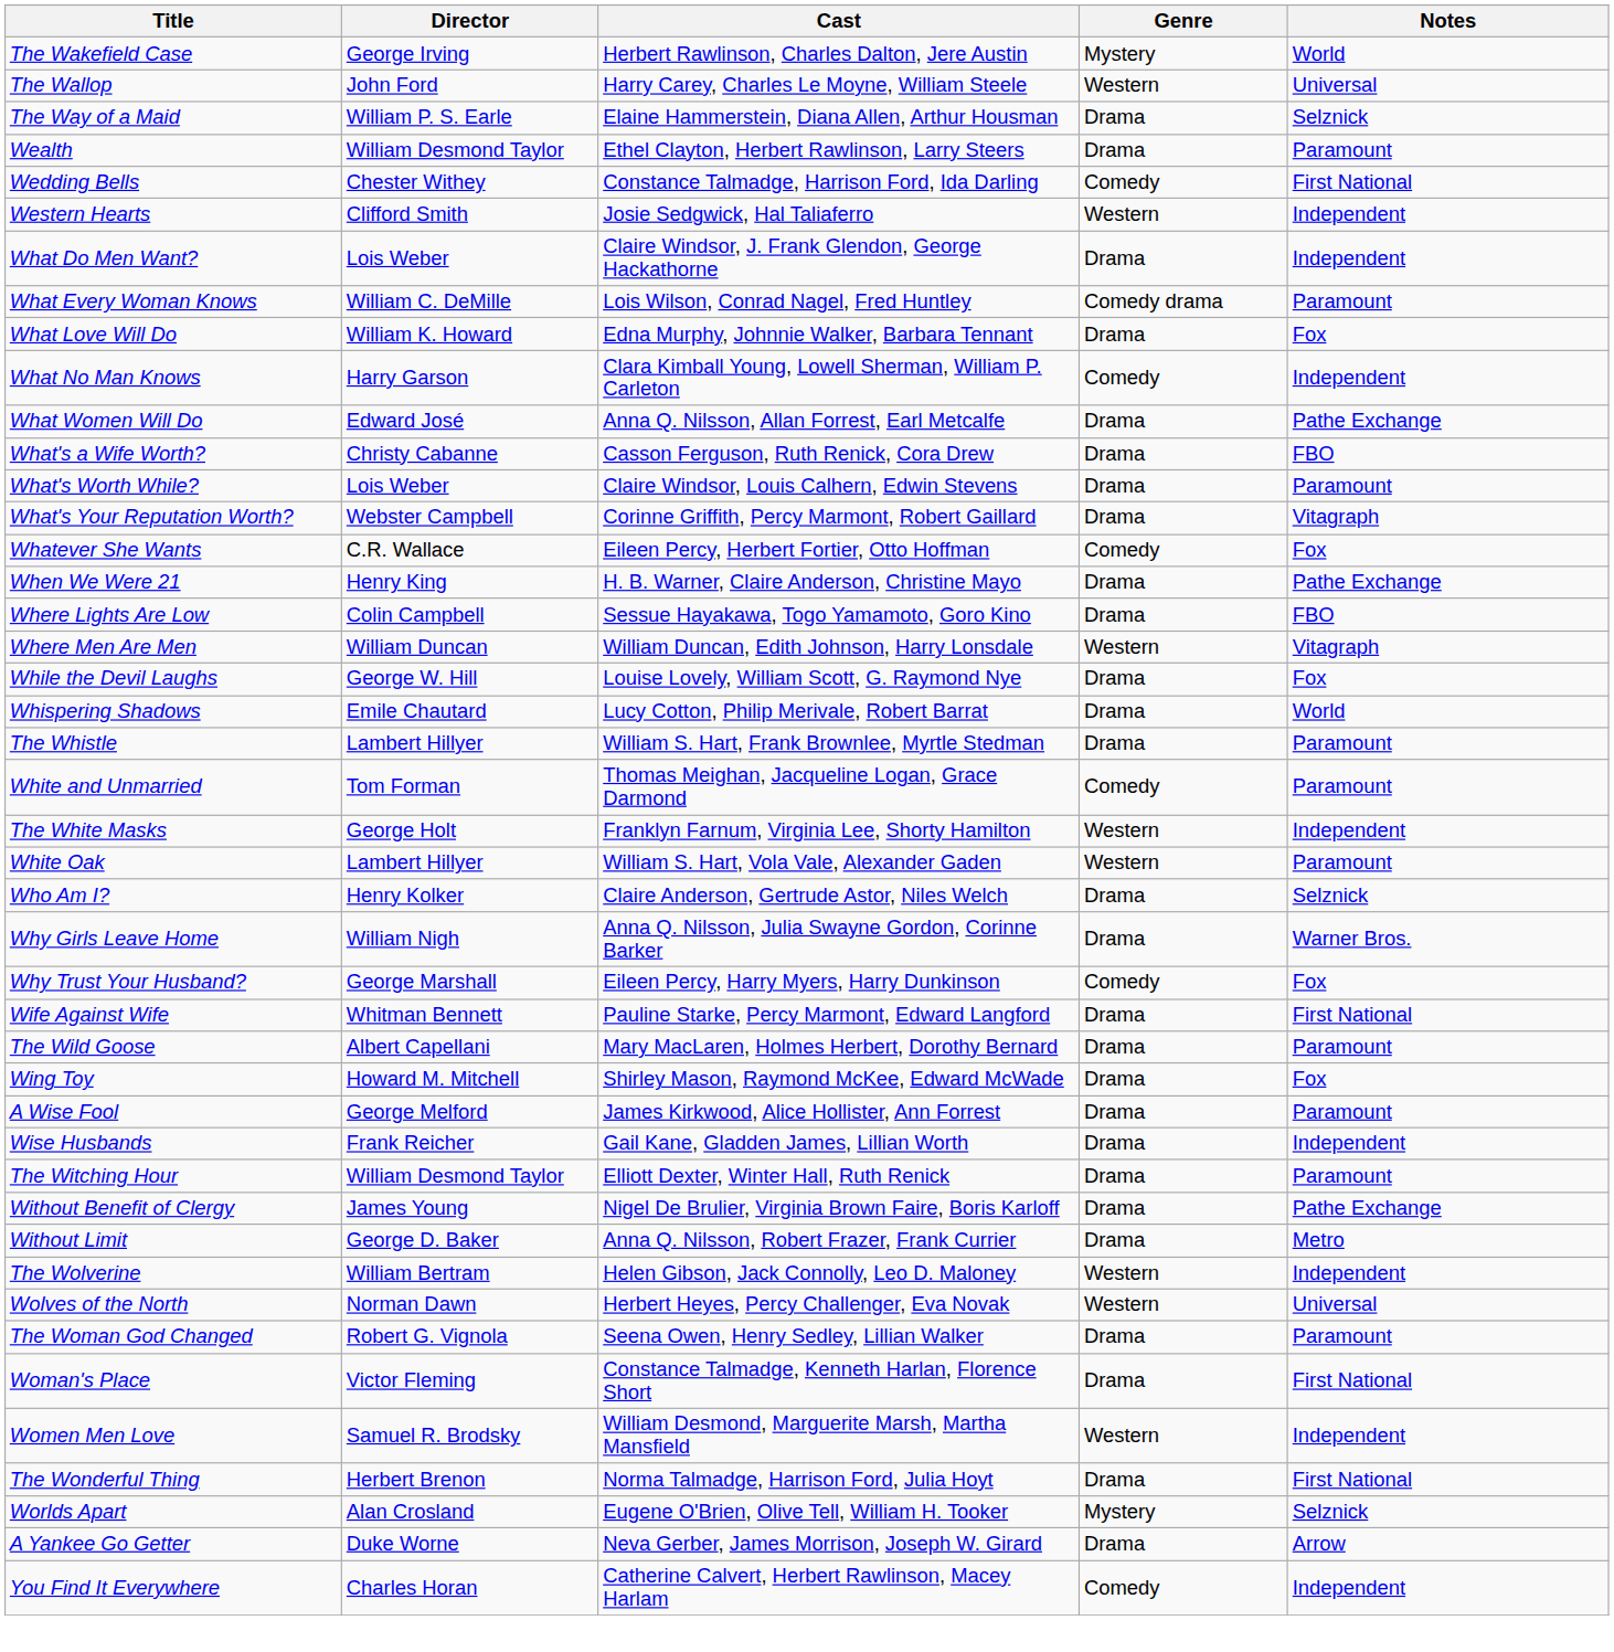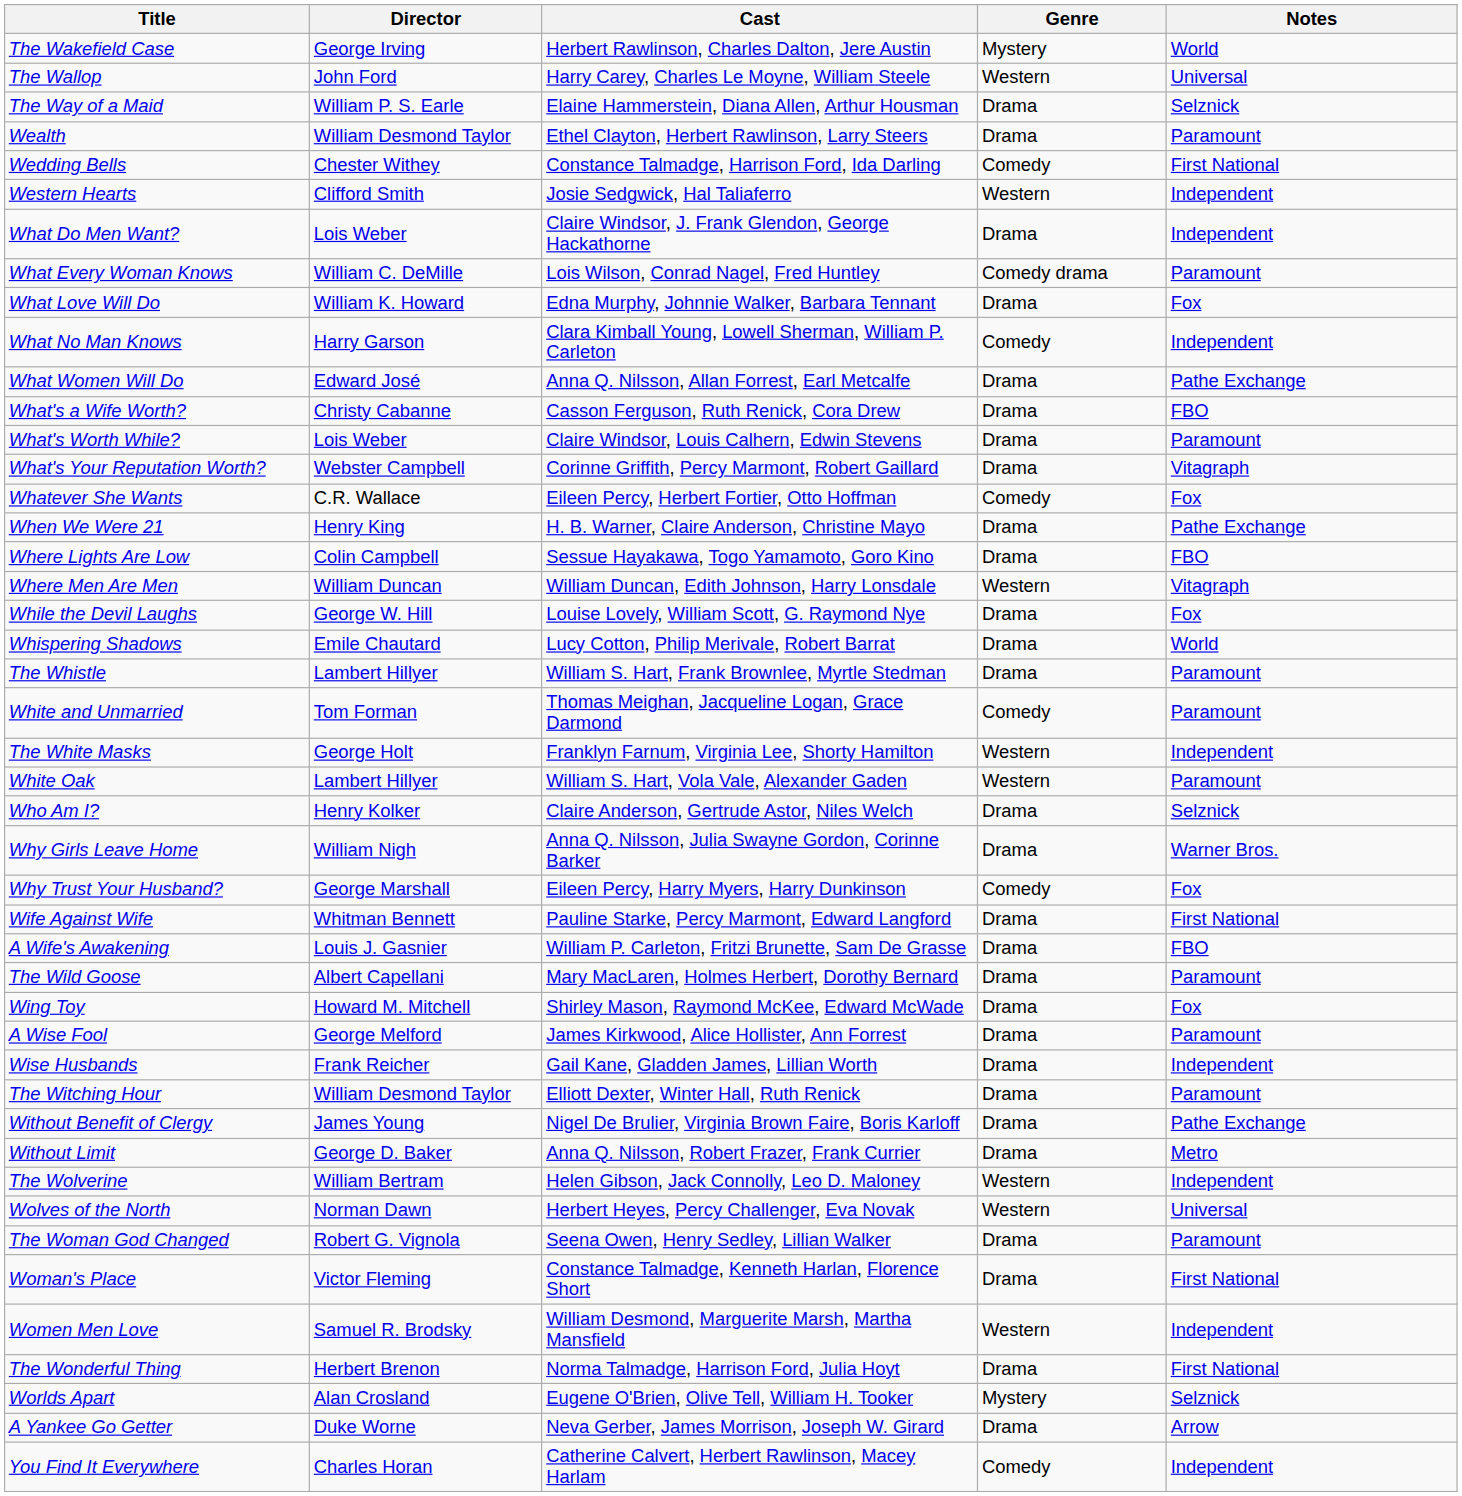+ row: A Wife's Awakening | Louis J. Gasnier | William P. Carleton, Fritzi Brunette, Sam De Grasse | Drama | FBO
